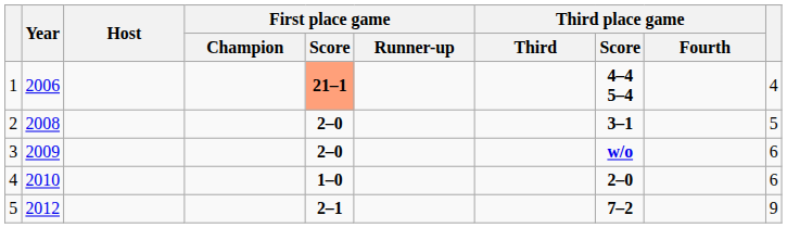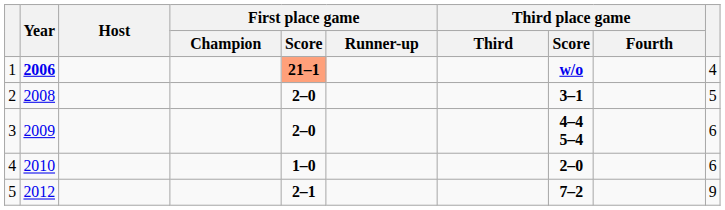1 | Year: normal -> bold
1 | Third place game / Score: 4–4 5–4 -> w/o
3 | Third place game / Score: w/o -> 4–4 5–4
